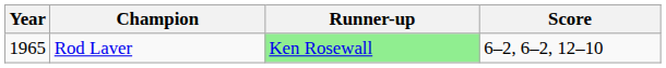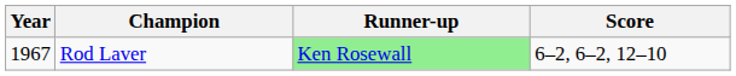Rod Laver | Year: 1965 -> 1967
